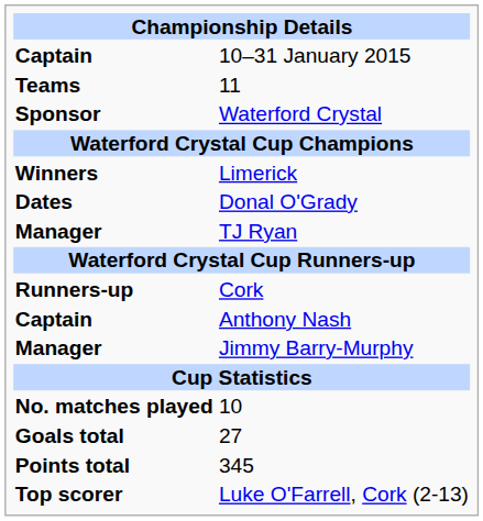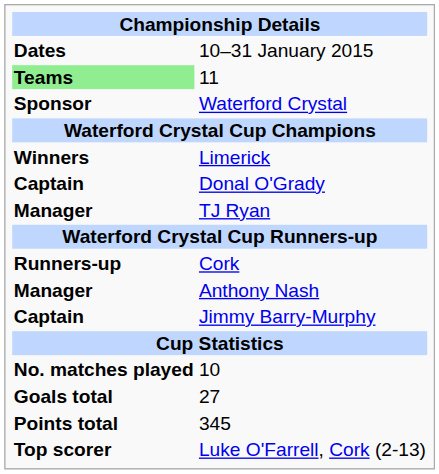10–31 January 2015 | column 1: Captain -> Dates
11 | column 1: no background -> lightgreen background
Donal O'Grady | column 1: Dates -> Captain
Anthony Nash | column 1: Captain -> Manager
Jimmy Barry-Murphy | column 1: Manager -> Captain
